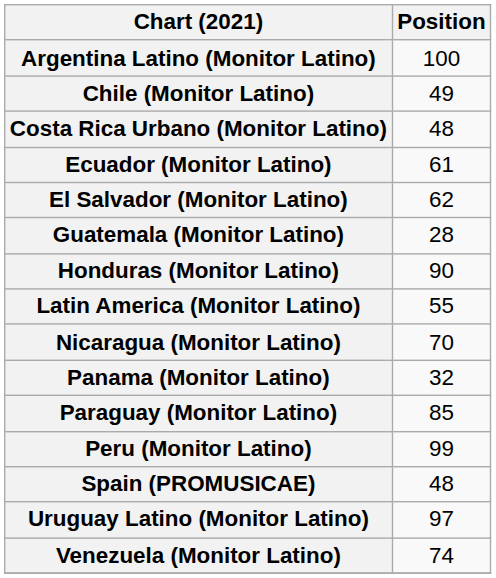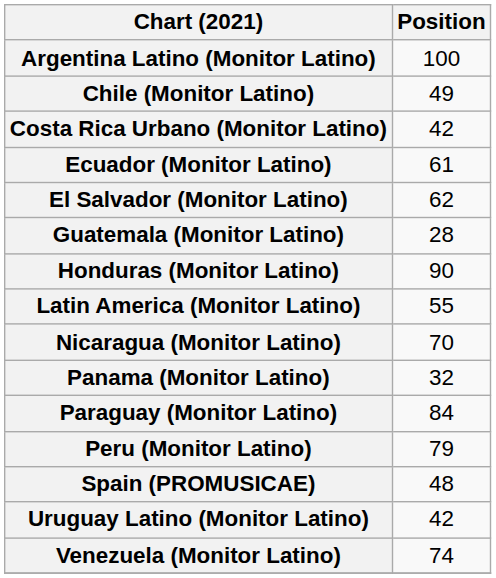Costa Rica Urbano (Monitor Latino) | Position: 48 -> 42
Paraguay (Monitor Latino) | Position: 85 -> 84
Peru (Monitor Latino) | Position: 99 -> 79
Uruguay Latino (Monitor Latino) | Position: 97 -> 42
